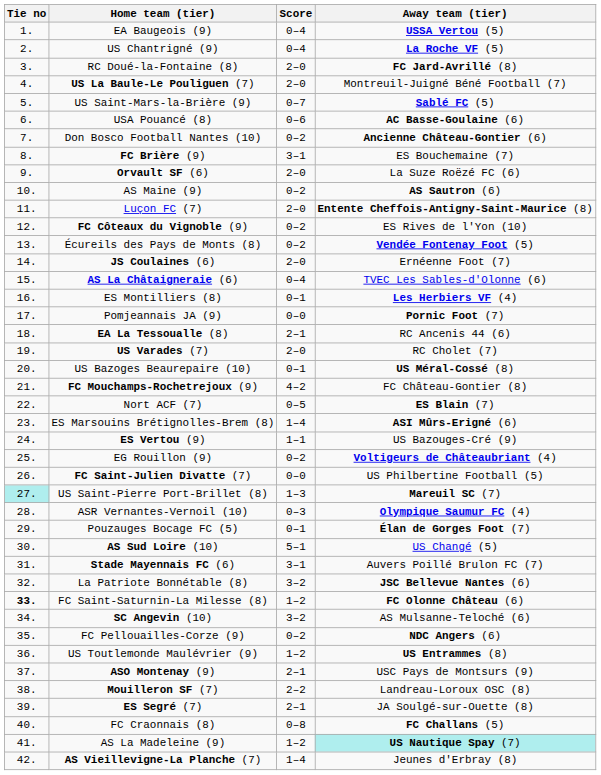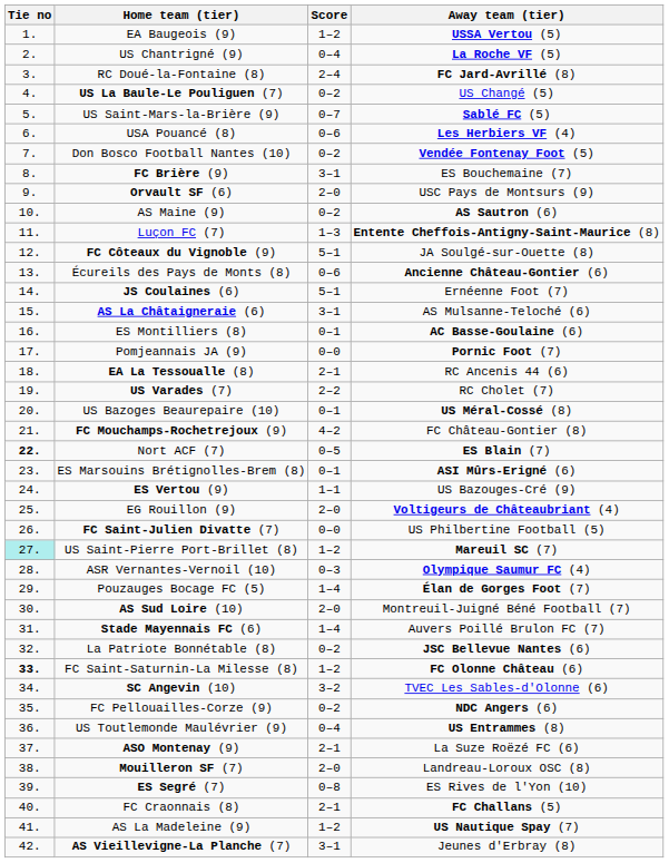EA Baugeois (9) | Score: 0–4 -> 1–2
RC Doué-la-Fontaine (8) | Score: 2–0 -> 2–4
US La Baule-Le Pouliguen (7) | Score: 2–0 -> 0–2
US La Baule-Le Pouliguen (7) | Away team (tier): Montreuil-Juigné Béné Football (7) -> US Changé (5)
USA Pouancé (8) | Away team (tier): AC Basse-Goulaine (6) -> Les Herbiers VF (4)
Don Bosco Football Nantes (10) | Away team (tier): Ancienne Château-Gontier (6) -> Vendée Fontenay Foot (5)
Orvault SF (6) | Away team (tier): La Suze Roëzé FC (6) -> USC Pays de Montsurs (9)
Luçon FC (7) | Score: 2–0 -> 1–3
FC Côteaux du Vignoble (9) | Score: 0–2 -> 5–1
FC Côteaux du Vignoble (9) | Away team (tier): ES Rives de l'Yon (10) -> JA Soulgé-sur-Ouette (8)
Écureils des Pays de Monts (8) | Score: 0–2 -> 0–6
Écureils des Pays de Monts (8) | Away team (tier): Vendée Fontenay Foot (5) -> Ancienne Château-Gontier (6)
JS Coulaines (6) | Score: 2–0 -> 5–1
AS La Châtaigneraie (6) | Score: 0–4 -> 3–1
AS La Châtaigneraie (6) | Away team (tier): TVEC Les Sables-d'Olonne (6) -> AS Mulsanne-Teloché (6)
ES Montilliers (8) | Away team (tier): Les Herbiers VF (4) -> AC Basse-Goulaine (6)
US Varades (7) | Score: 2–0 -> 2–2
Nort ACF (7) | Tie no: normal -> bold
ES Marsouins Brétignolles-Brem (8) | Score: 1–4 -> 0–1
EG Rouillon (9) | Score: 0–2 -> 2–0
US Saint-Pierre Port-Brillet (8) | Score: 1–3 -> 1–2
Pouzauges Bocage FC (5) | Score: 0–1 -> 1–4
AS Sud Loire (10) | Score: 5–1 -> 2–0
AS Sud Loire (10) | Away team (tier): US Changé (5) -> Montreuil-Juigné Béné Football (7)
Stade Mayennais FC (6) | Score: 3–1 -> 1–4
La Patriote Bonnétable (8) | Score: 3–2 -> 0–2
SC Angevin (10) | Away team (tier): AS Mulsanne-Teloché (6) -> TVEC Les Sables-d'Olonne (6)
US Toutlemonde Maulévrier (9) | Score: 1–2 -> 0–4
ASO Montenay (9) | Away team (tier): USC Pays de Montsurs (9) -> La Suze Roëzé FC (6)
Mouilleron SF (7) | Score: 2–2 -> 2–0
ES Segré (7) | Score: 2–1 -> 0–8
ES Segré (7) | Away team (tier): JA Soulgé-sur-Ouette (8) -> ES Rives de l'Yon (10)
FC Craonnais (8) | Score: 0–8 -> 2–1
AS La Madeleine (9) | Away team (tier): paleturquoise background -> no background
AS Vieillevigne-La Planche (7) | Score: 1–4 -> 3–1
